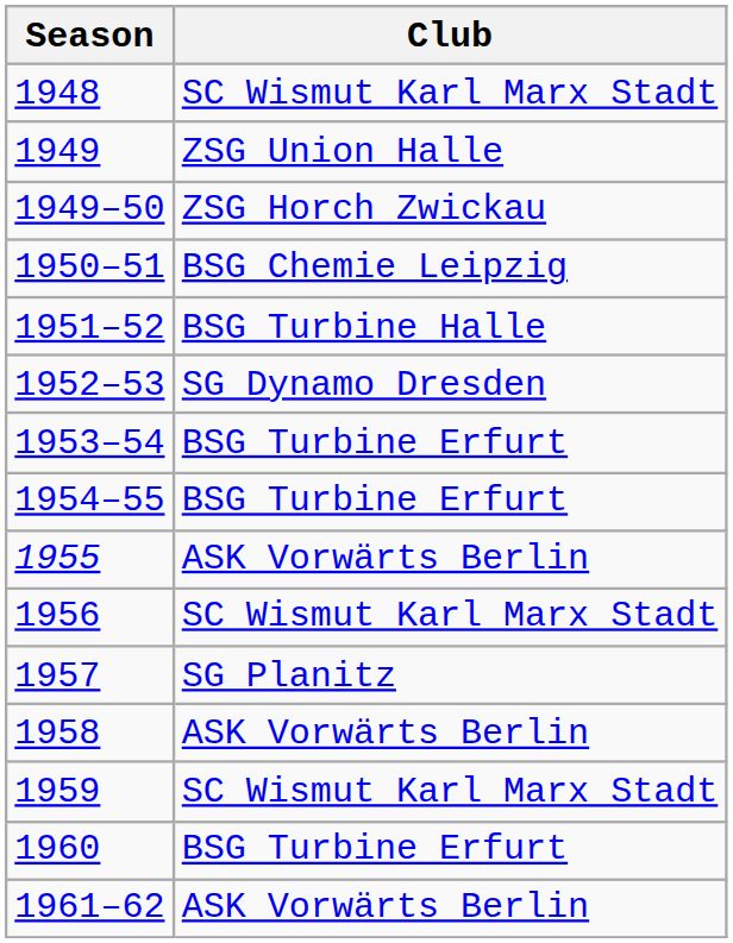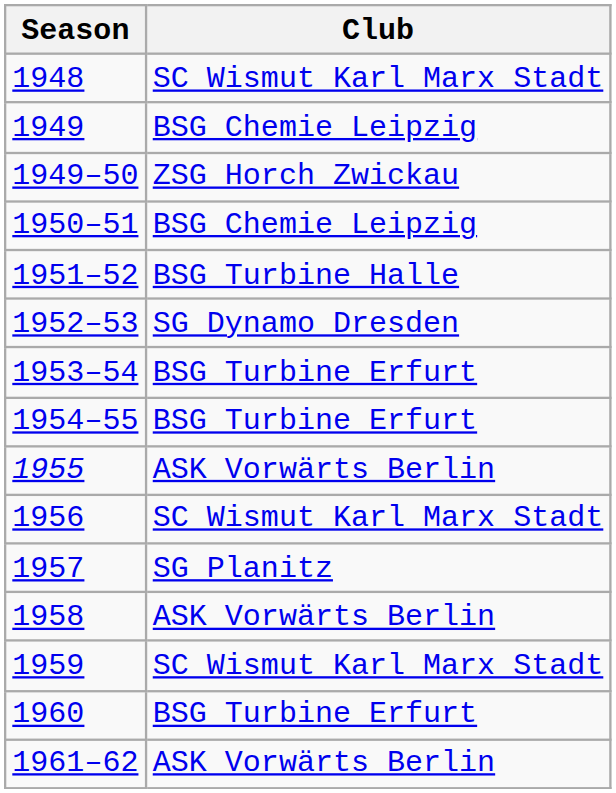1949 | Club: ZSG Union Halle -> BSG Chemie Leipzig
